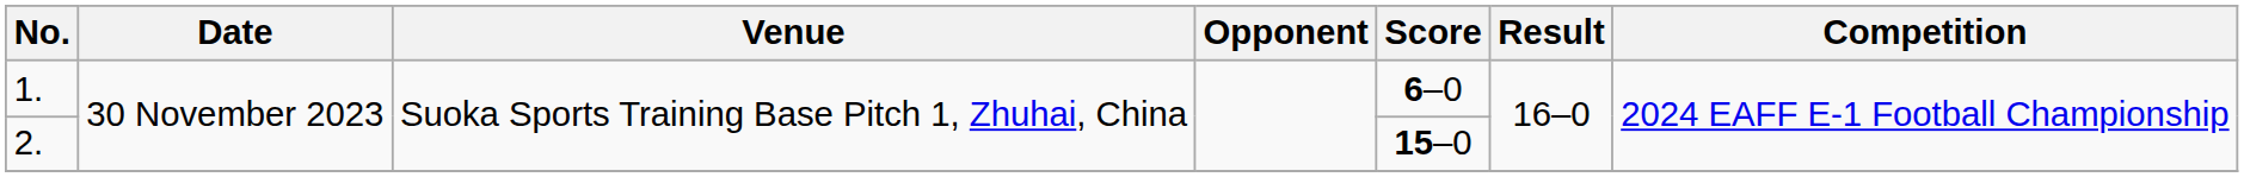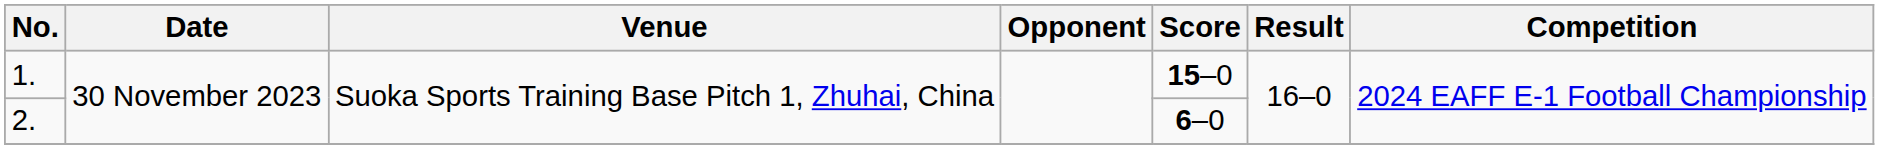1. | Score: 6–0 -> 15–0
2. | Score: 15–0 -> 6–0
